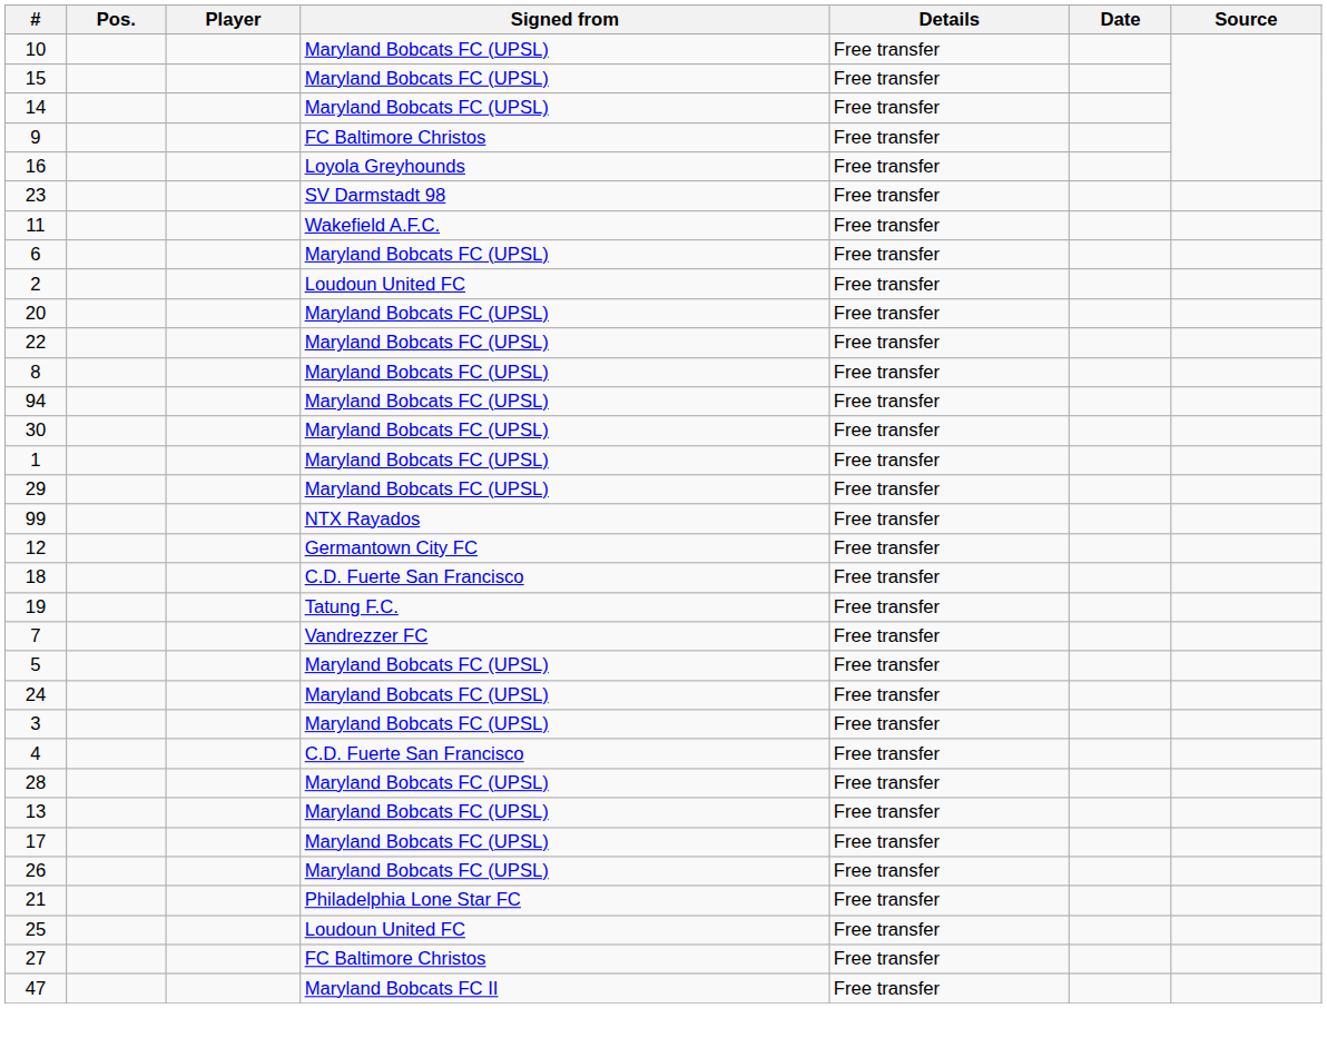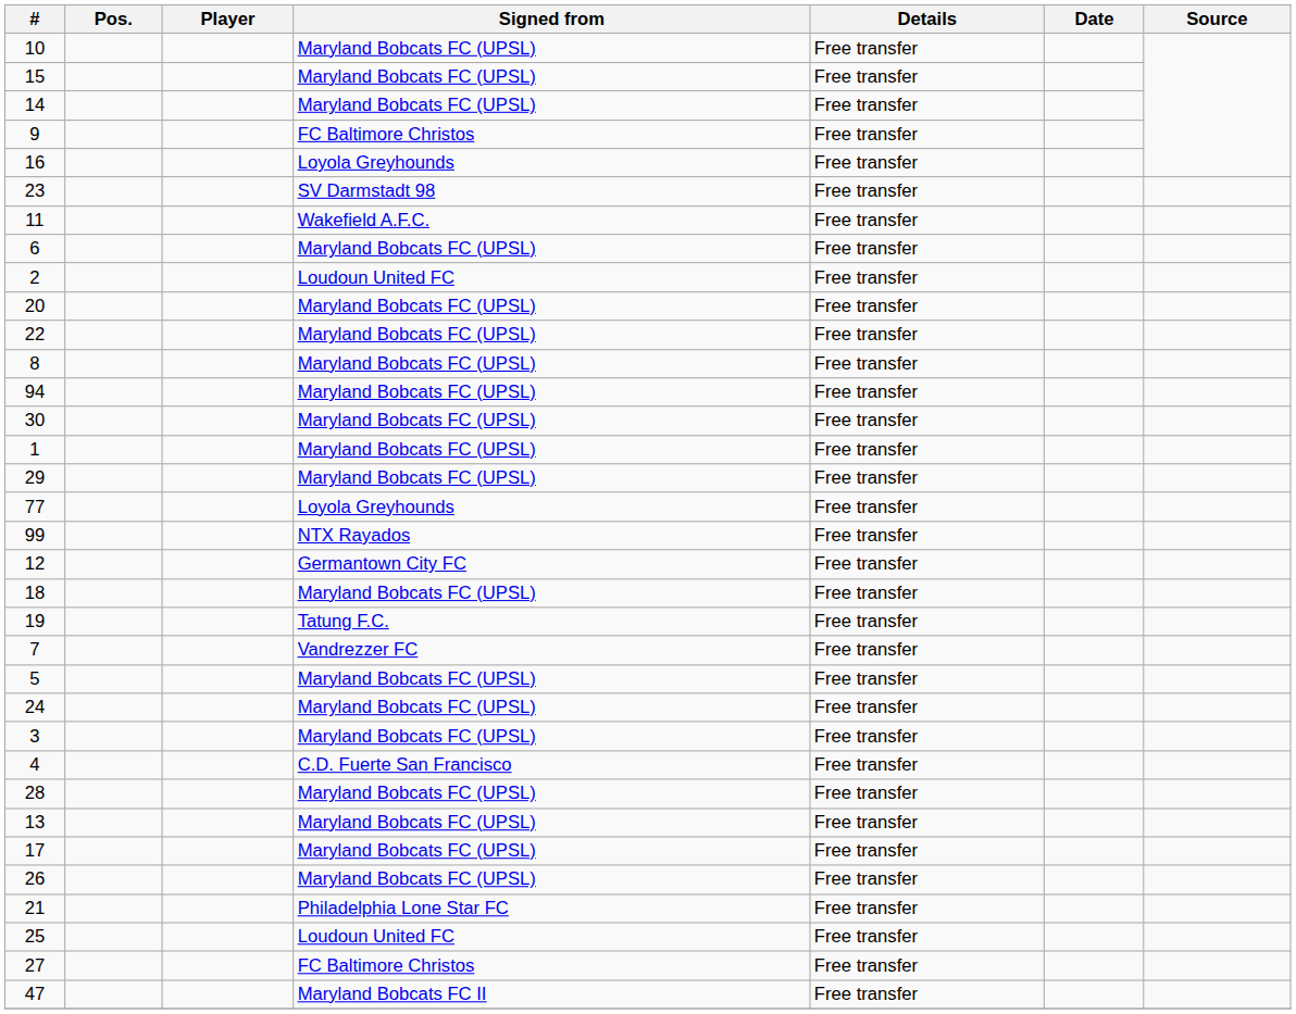+ row: 77 | Loyola Greyhounds | Free transfer
18 | Signed from: C.D. Fuerte San Francisco -> Maryland Bobcats FC (UPSL)
